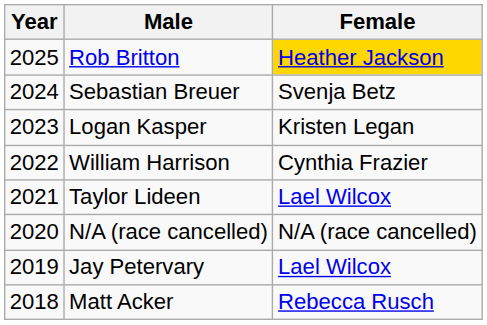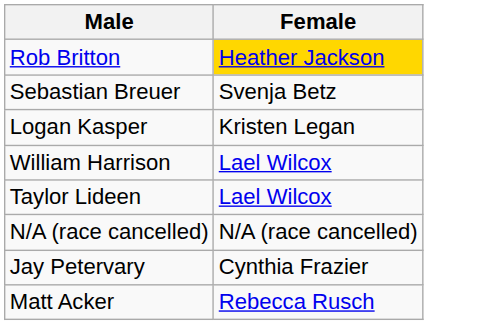- column: Year | 2025 | 2024 | 2023 | 2022 | 2021 | 2020 | 2019 | 2018
William Harrison | Female: Cynthia Frazier -> Lael Wilcox
Jay Petervary | Female: Lael Wilcox -> Cynthia Frazier
